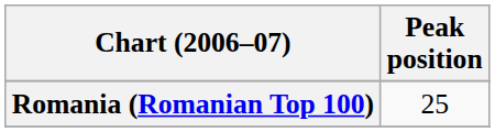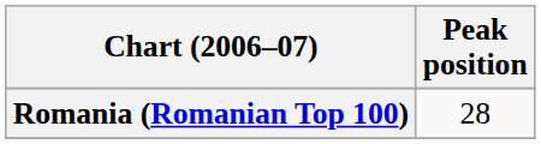Romania (Romanian Top 100) | Peak position: 25 -> 28
